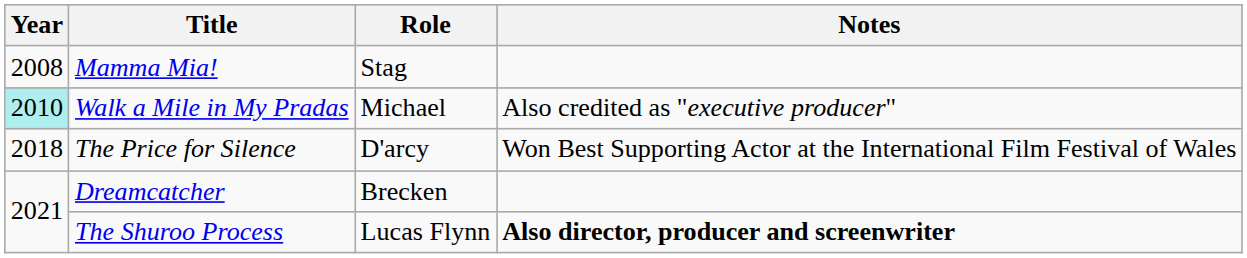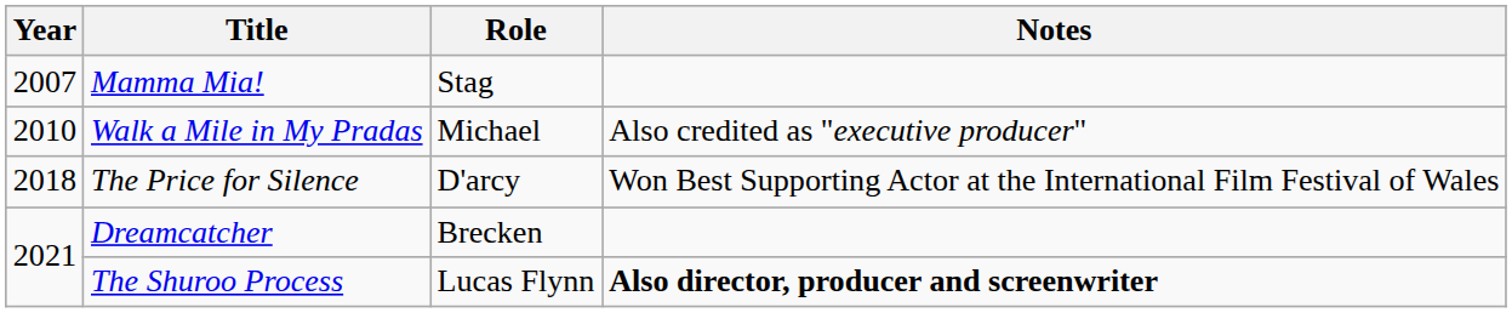Mamma Mia! | Year: 2008 -> 2007
Walk a Mile in My Pradas | Year: paleturquoise background -> no background
